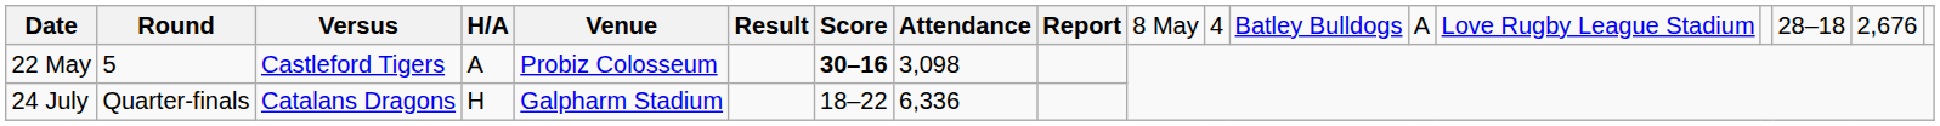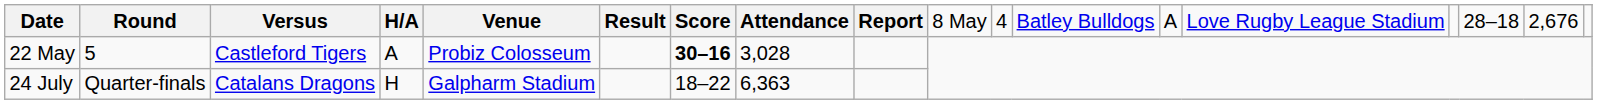22 May | column 8: 3,098 -> 3,028
24 July | column 8: 6,336 -> 6,363
